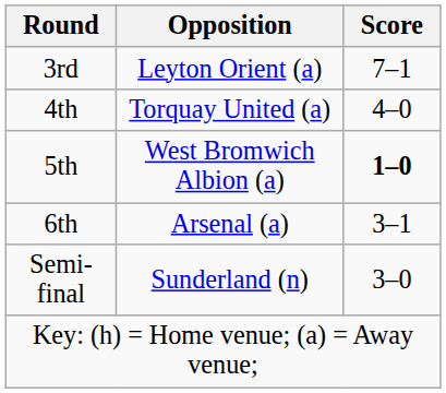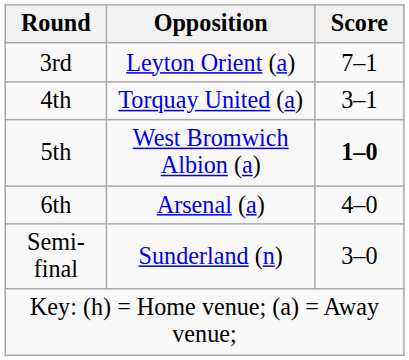4th | Score: 4–0 -> 3–1
6th | Score: 3–1 -> 4–0
